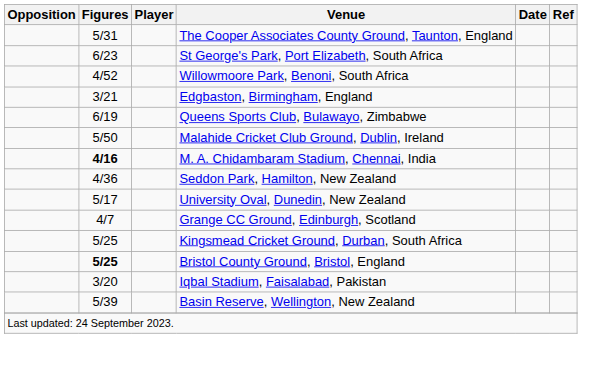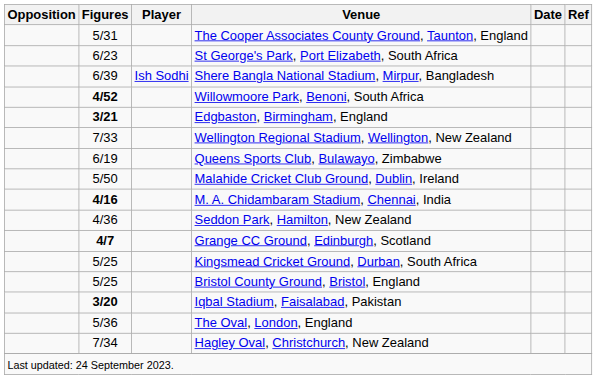+ row: 6/39 | Ish Sodhi | Shere Bangla National Stadium, Mirpur, Bangladesh
Willowmoore Park, Benoni, South Africa | Figures: normal -> bold
Edgbaston, Birmingham, England | Figures: normal -> bold
+ row: 7/33 | Wellington Regional Stadium, Wellington, New Zealand
- row: 5/17 | University Oval, Dunedin, New Zealand
Grange CC Ground, Edinburgh, Scotland | Figures: normal -> bold
Bristol County Ground, Bristol, England | Figures: bold -> normal
Iqbal Stadium, Faisalabad, Pakistan | Figures: normal -> bold
+ row: 5/36 | The Oval, London, England
+ row: 7/34 | Hagley Oval, Christchurch, New Zealand
- row: 5/39 | Basin Reserve, Wellington, New Zealand
